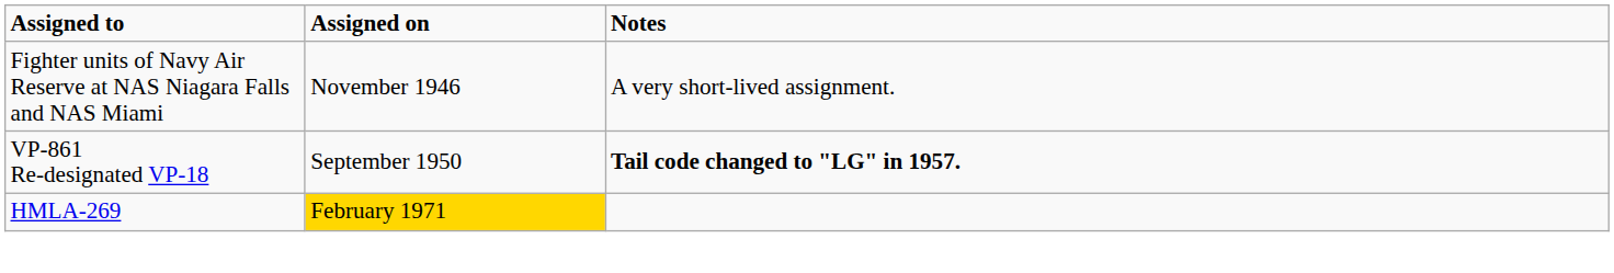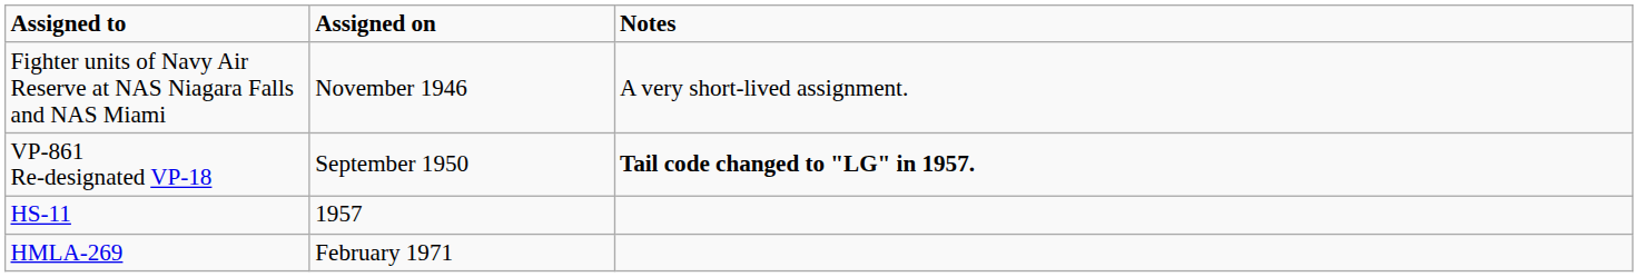+ row: HS-11 | 1957
HMLA-269 | Assigned on: gold background -> no background
